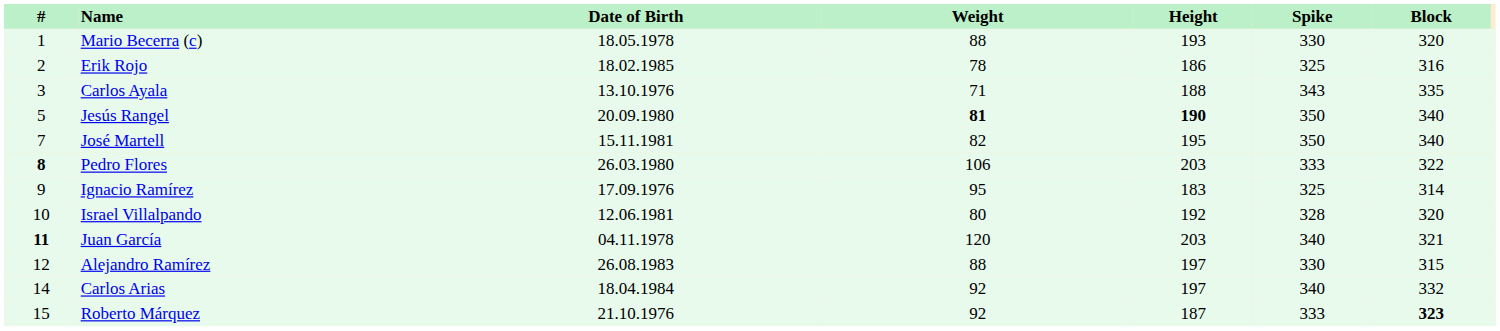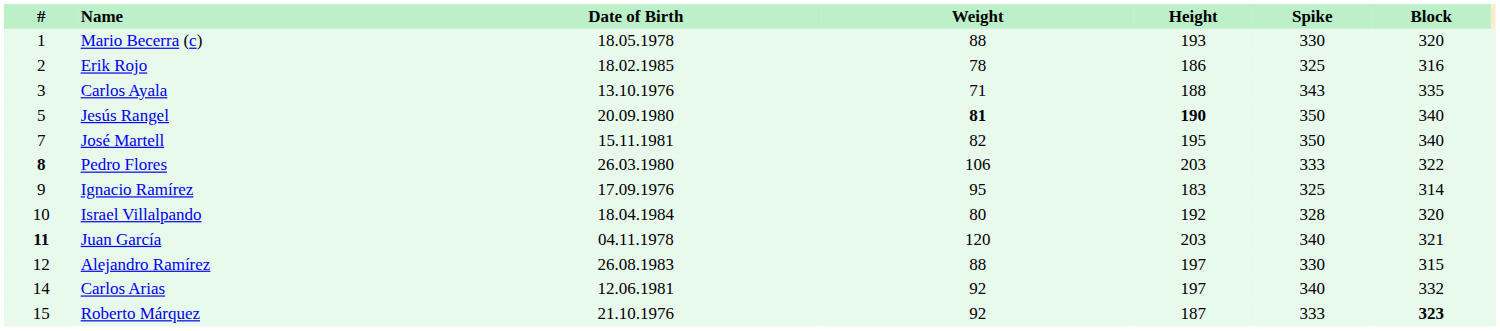Israel Villalpando | Date of Birth: 12.06.1981 -> 18.04.1984
Carlos Arias | Date of Birth: 18.04.1984 -> 12.06.1981
